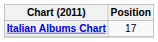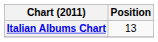Italian Albums Chart | Position: 17 -> 13
